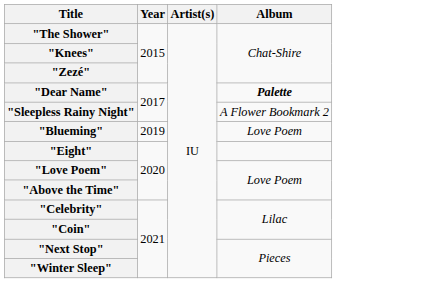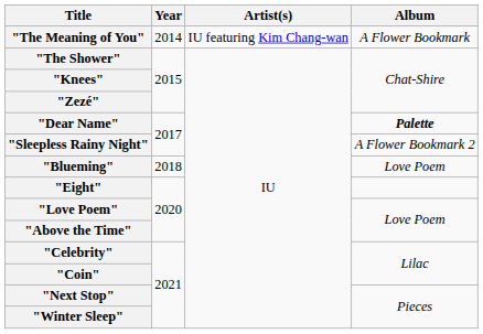+ row: "The Meaning of You" | 2014 | IU featuring Kim Chang-wan | A Flower Bookmark
"Blueming" | Year: 2019 -> 2018
